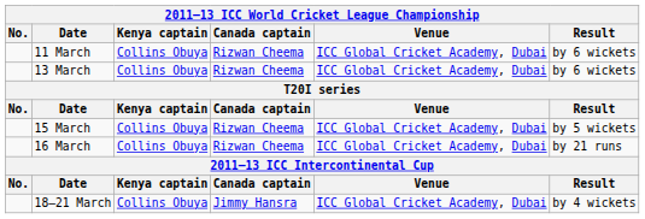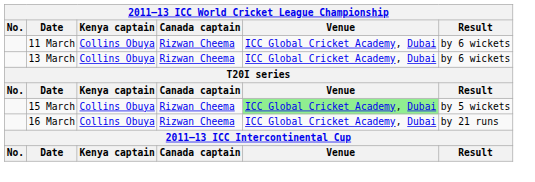15 March | Venue: no background -> lightgreen background
- row: 18–21 March | Collins Obuya | Jimmy Hansra | ICC Global Cricket Academy, Dubai | by 4 wickets
